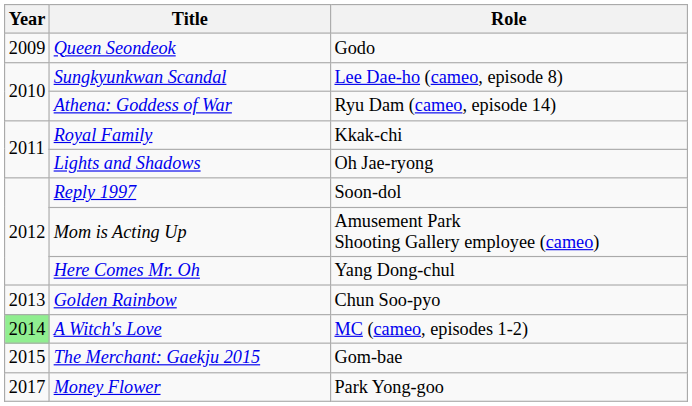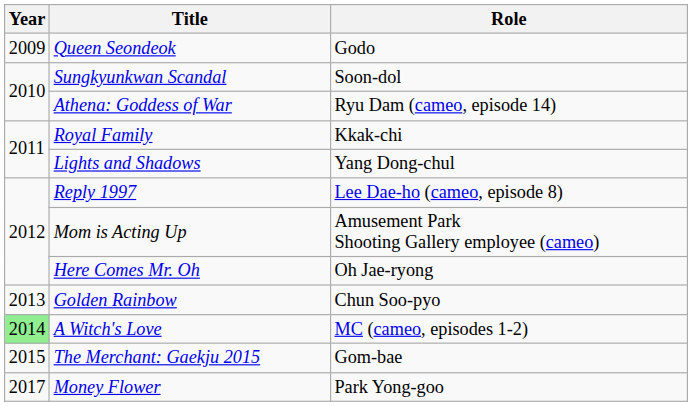Sungkyunkwan Scandal | Role: Lee Dae-ho (cameo, episode 8) -> Soon-dol
Lights and Shadows | Role: Oh Jae-ryong -> Yang Dong-chul
Reply 1997 | Role: Soon-dol -> Lee Dae-ho (cameo, episode 8)
Here Comes Mr. Oh | Role: Yang Dong-chul -> Oh Jae-ryong
